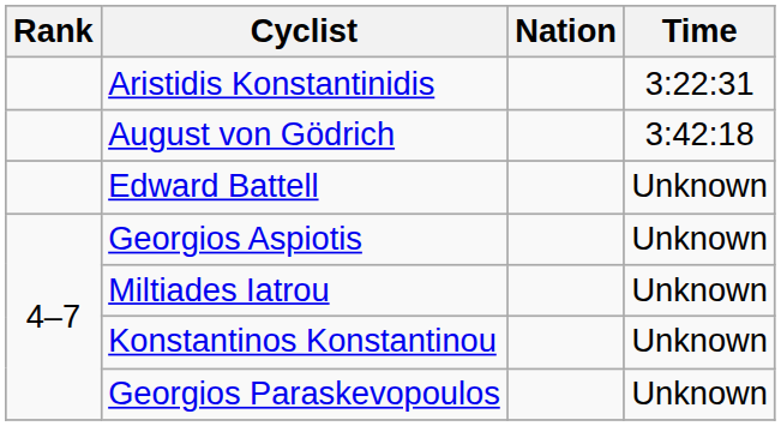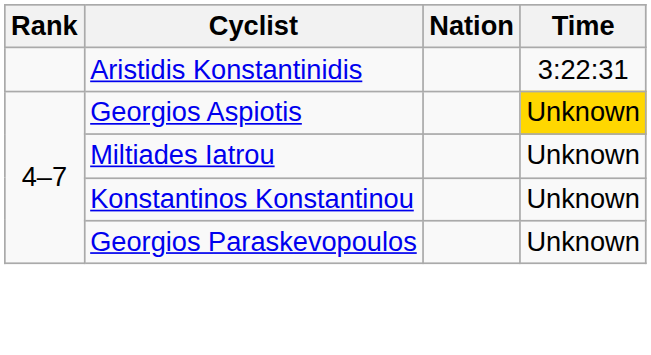- row: August von Gödrich | 3:42:18
- row: Edward Battell | Unknown
Georgios Aspiotis | Time: no background -> gold background
